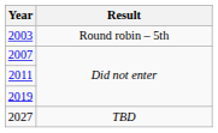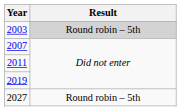2003 | Result: no background -> lightgrey background
2027 | Result: TBD -> Round robin – 5th
